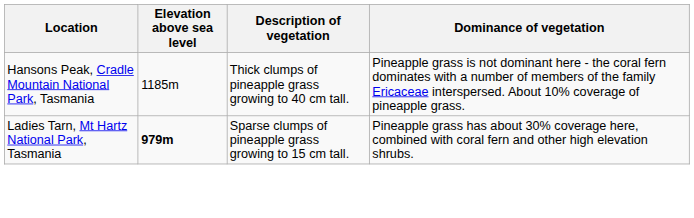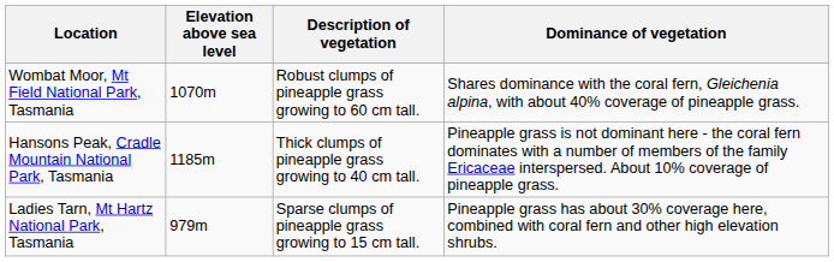+ row: Wombat Moor, Mt Field National Park, Tasmania | 1070m | Robust clumps of pineapple grass growing to 60 cm tall. | Shares dominance with the coral fern, Gleichenia alpina, with about 40% coverage of pineapple grass.
Ladies Tarn, Mt Hartz National Park, Tasmania | Elevation above sea level: bold -> normal
